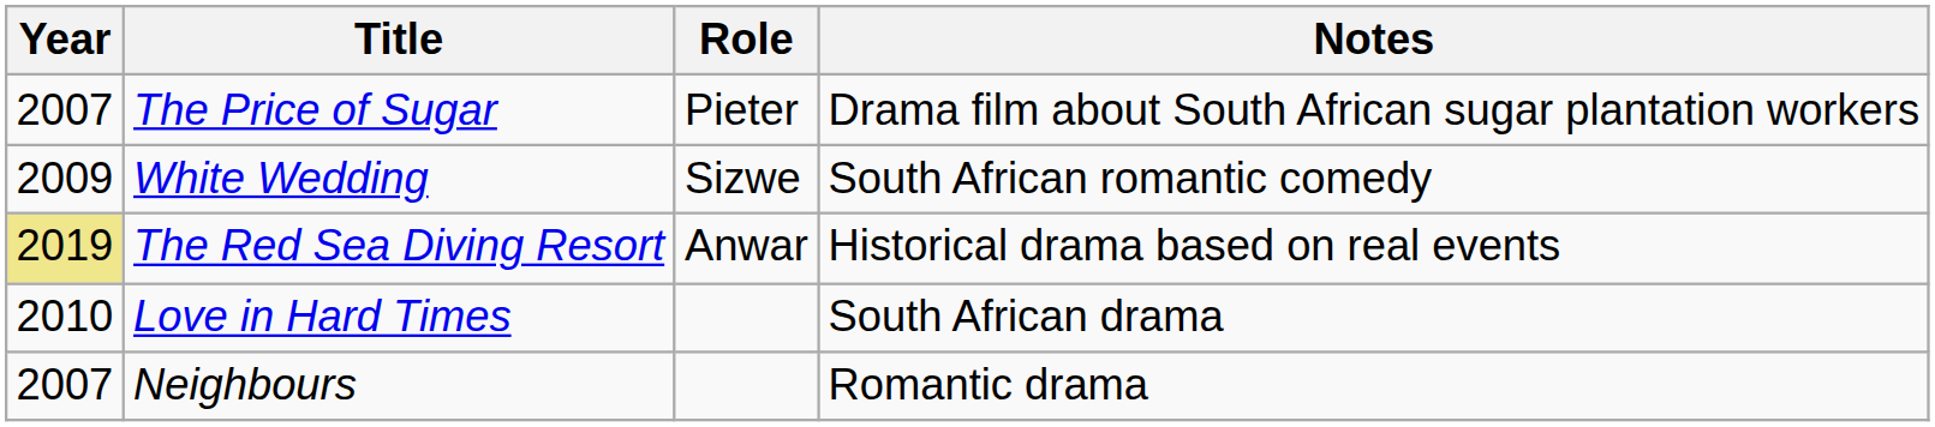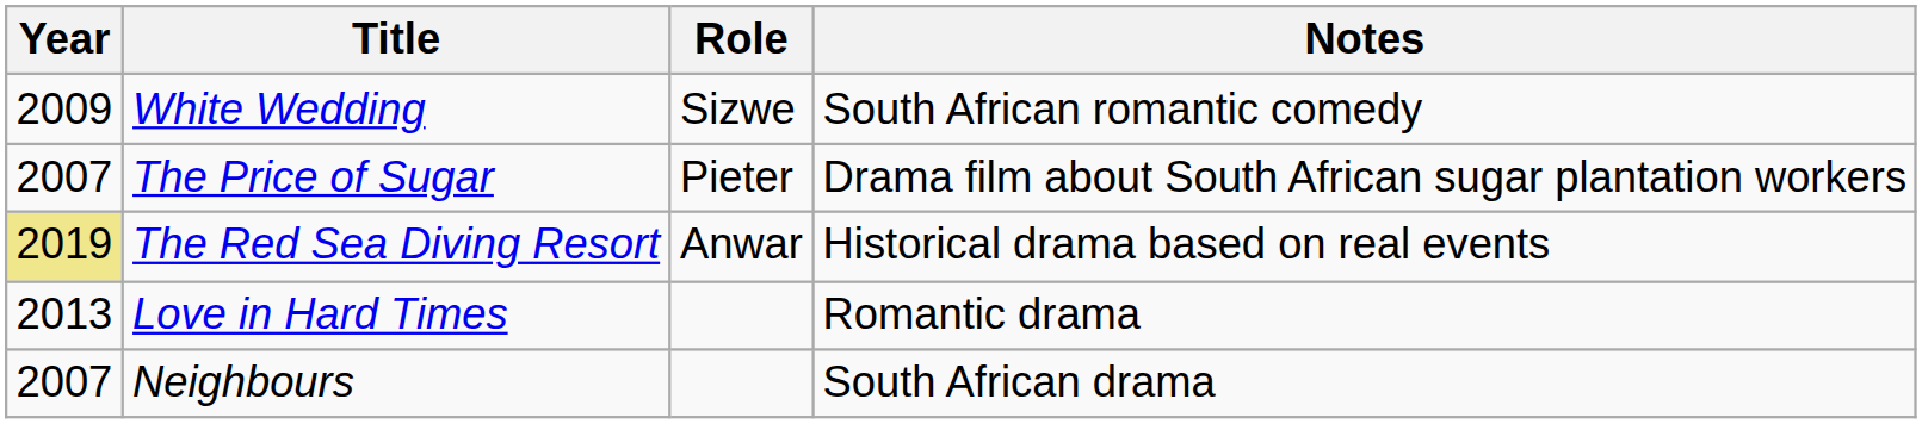rows swapped: White Wedding <-> The Price of Sugar
Love in Hard Times | Year: 2010 -> 2013
Love in Hard Times | Notes: South African drama -> Romantic drama
Neighbours | Notes: Romantic drama -> South African drama
